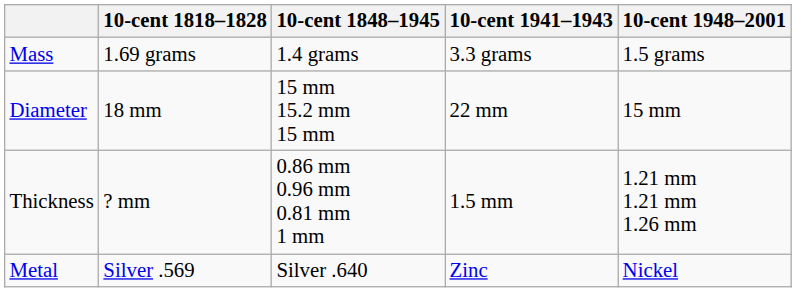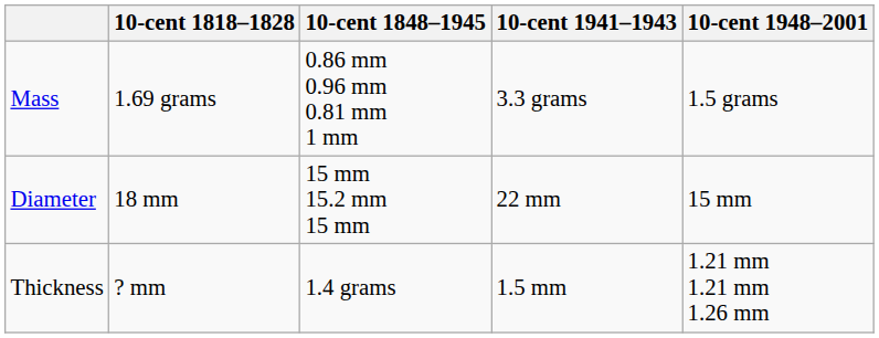Mass | 10-cent 1848–1945: 1.4 grams -> 0.86 mm 0.96 mm 0.81 mm 1 mm
Thickness | 10-cent 1848–1945: 0.86 mm 0.96 mm 0.81 mm 1 mm -> 1.4 grams
- row: Metal | Silver .569 | Silver .640 | Zinc | Nickel
